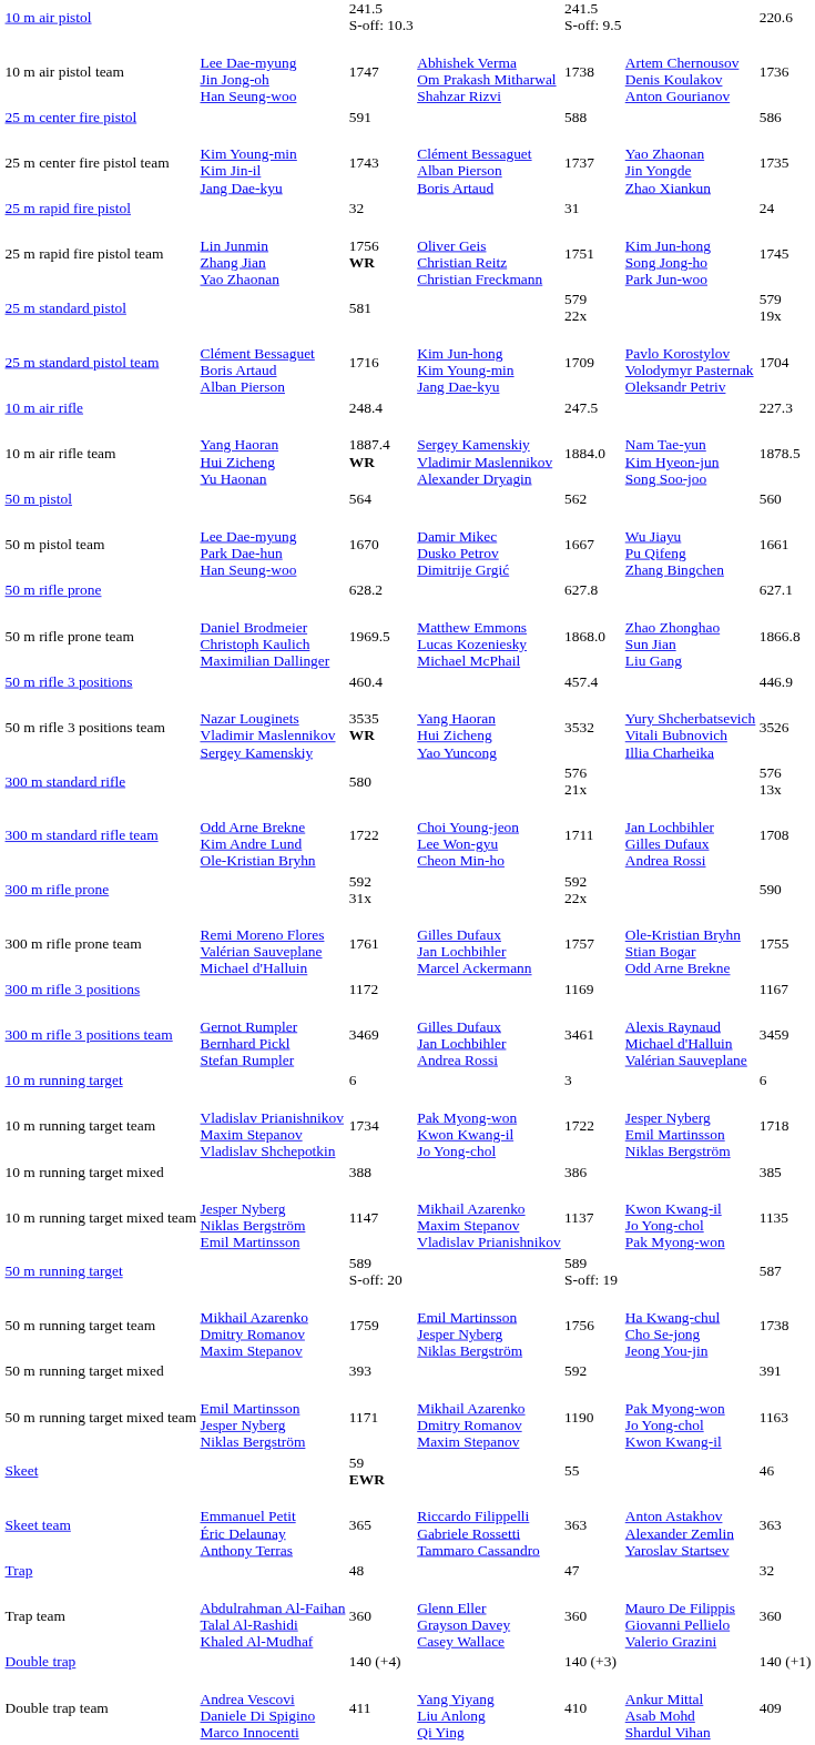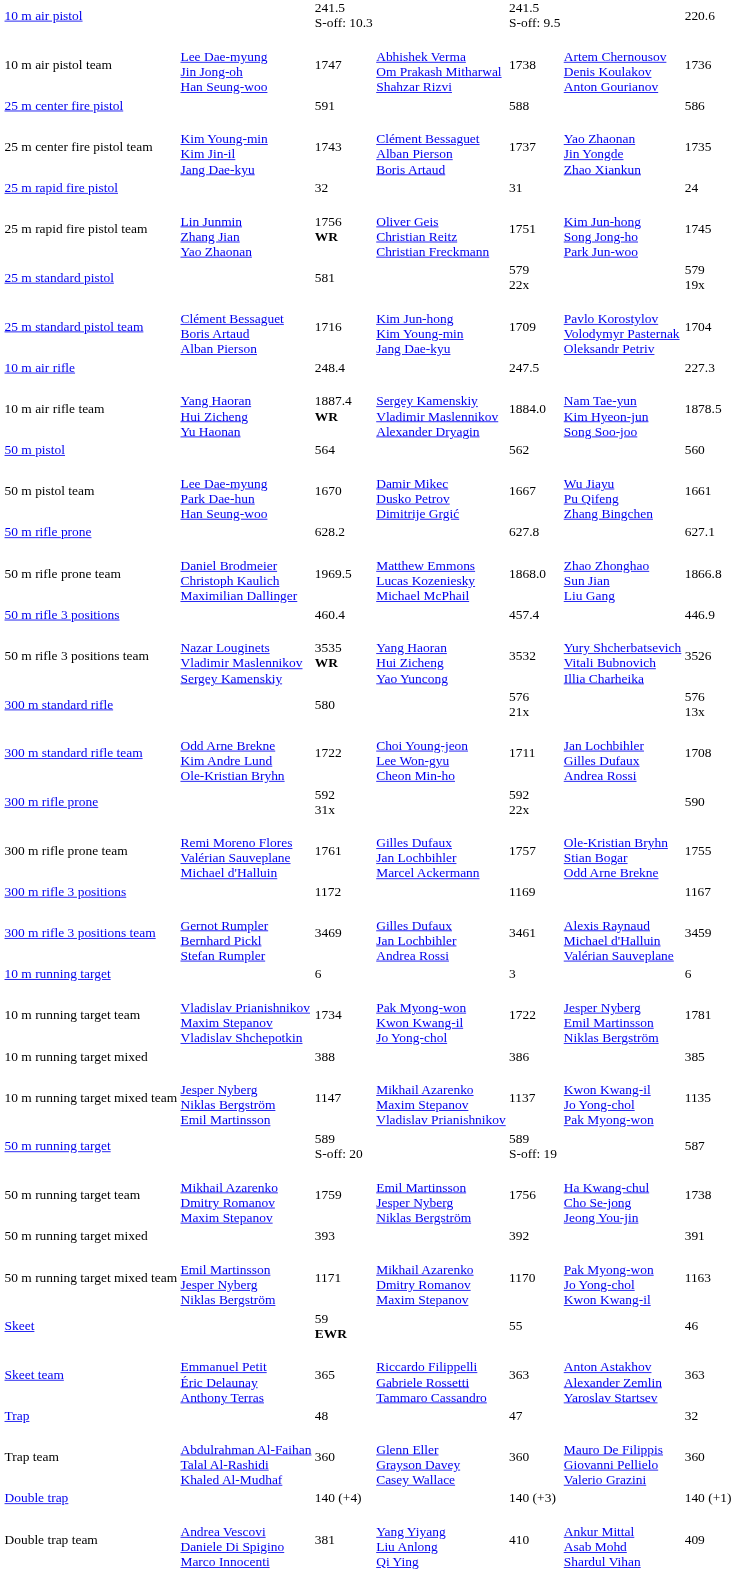10 m running target team | column 7: 1718 -> 1781
50 m running target mixed | column 5: 592 -> 392
50 m running target mixed team | column 5: 1190 -> 1170
Double trap team | column 3: 411 -> 381
